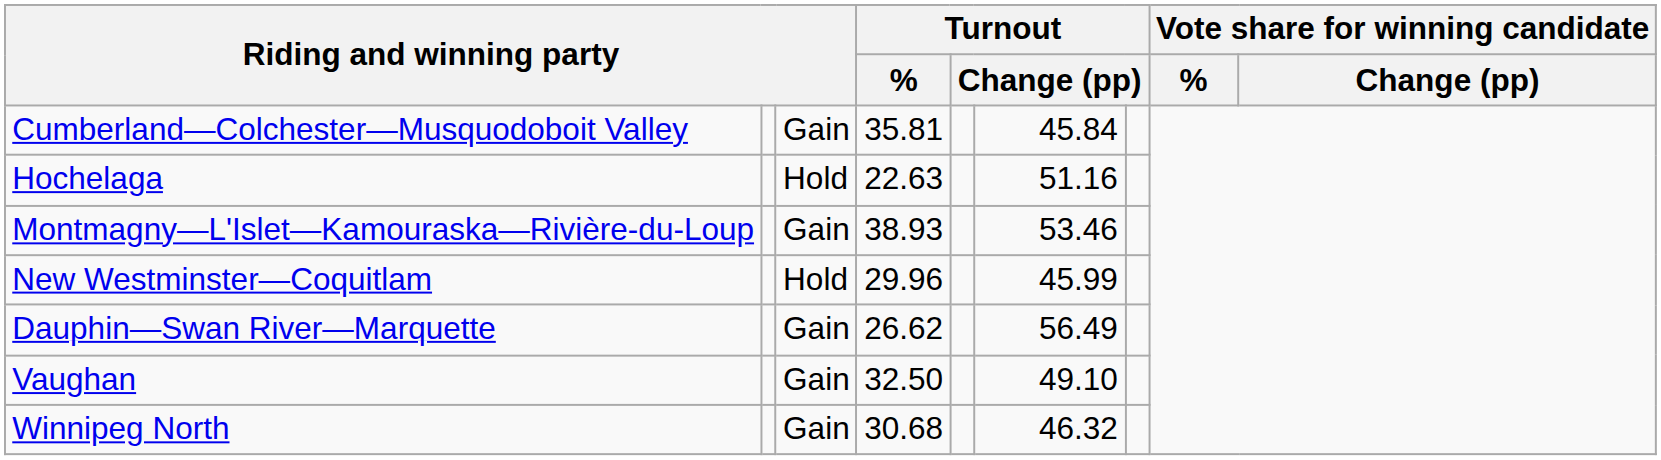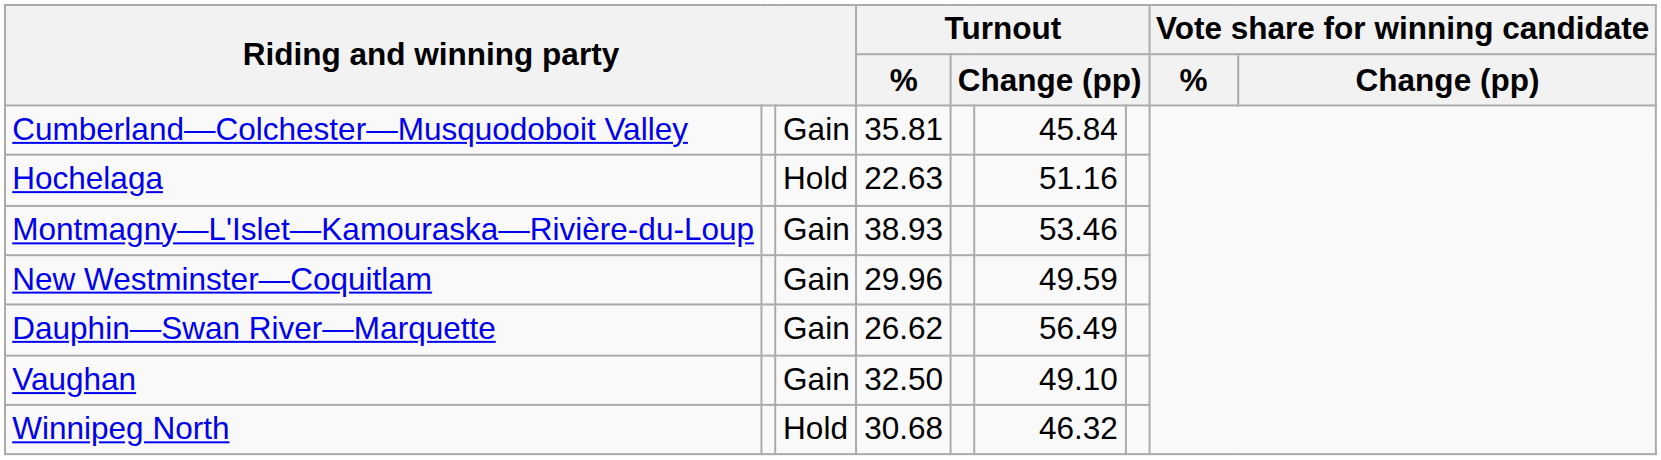New Westminster—Coquitlam | column 3: Hold -> Gain
New Westminster—Coquitlam | column 6: 45.99 -> 49.59
Winnipeg North | column 3: Gain -> Hold
